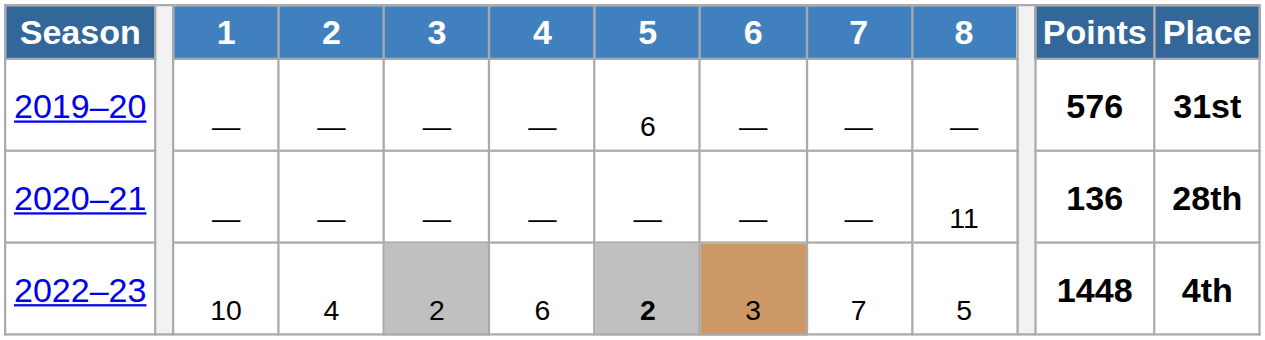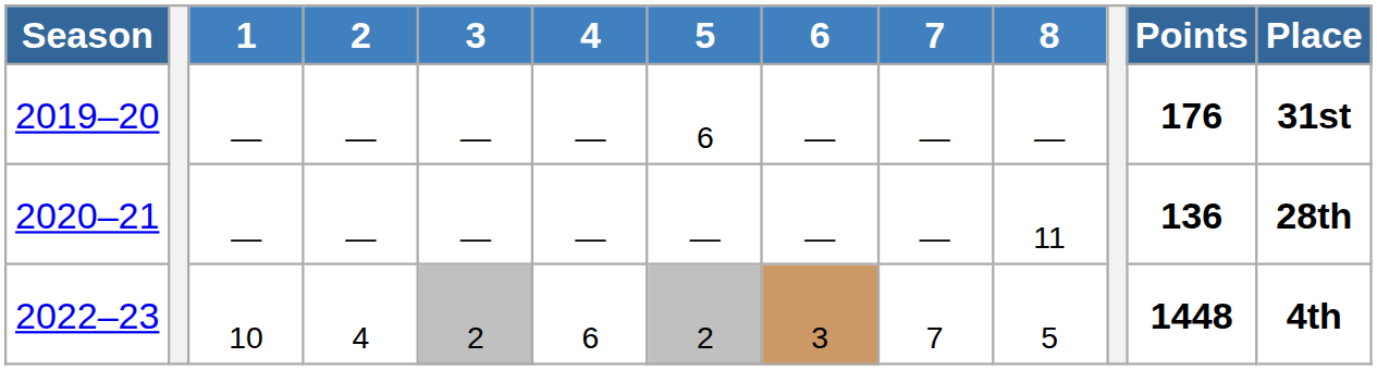2019–20 | Points: 576 -> 176
2022–23 | 5: bold -> normal
